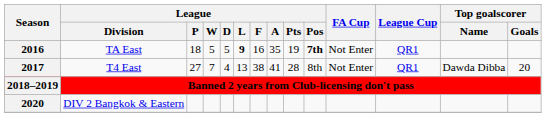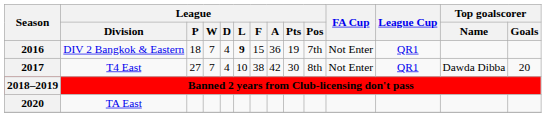2016 | League / Division: TA East -> DIV 2 Bangkok & Eastern
2016 | League / W: 5 -> 7
2016 | League / D: 5 -> 4
2016 | League / F: 16 -> 15
2016 | League / A: 35 -> 36
2016 | League / Pos: bold -> normal
2017 | League / L: 13 -> 10
2017 | League / A: 41 -> 42
2017 | League / Pts: 28 -> 30
2020 | League / Division: DIV 2 Bangkok & Eastern -> TA East
